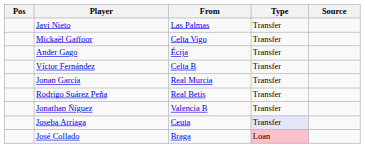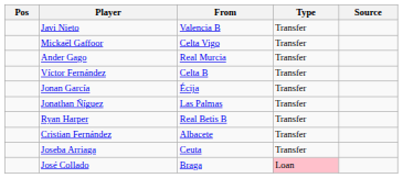Javi Nieto | From: Las Palmas -> Valencia B
Ander Gago | From: Écija -> Real Murcia
Jonan García | From: Real Murcia -> Écija
- row: Rodrigo Suárez Peña | Real Betis | Transfer
Jonathan Ñíguez | From: Valencia B -> Las Palmas
+ row: Ryan Harper | Real Betis B | Transfer
+ row: Cristian Fernández | Albacete | Transfer
Joseba Arriaga | Type: lavender background -> no background
